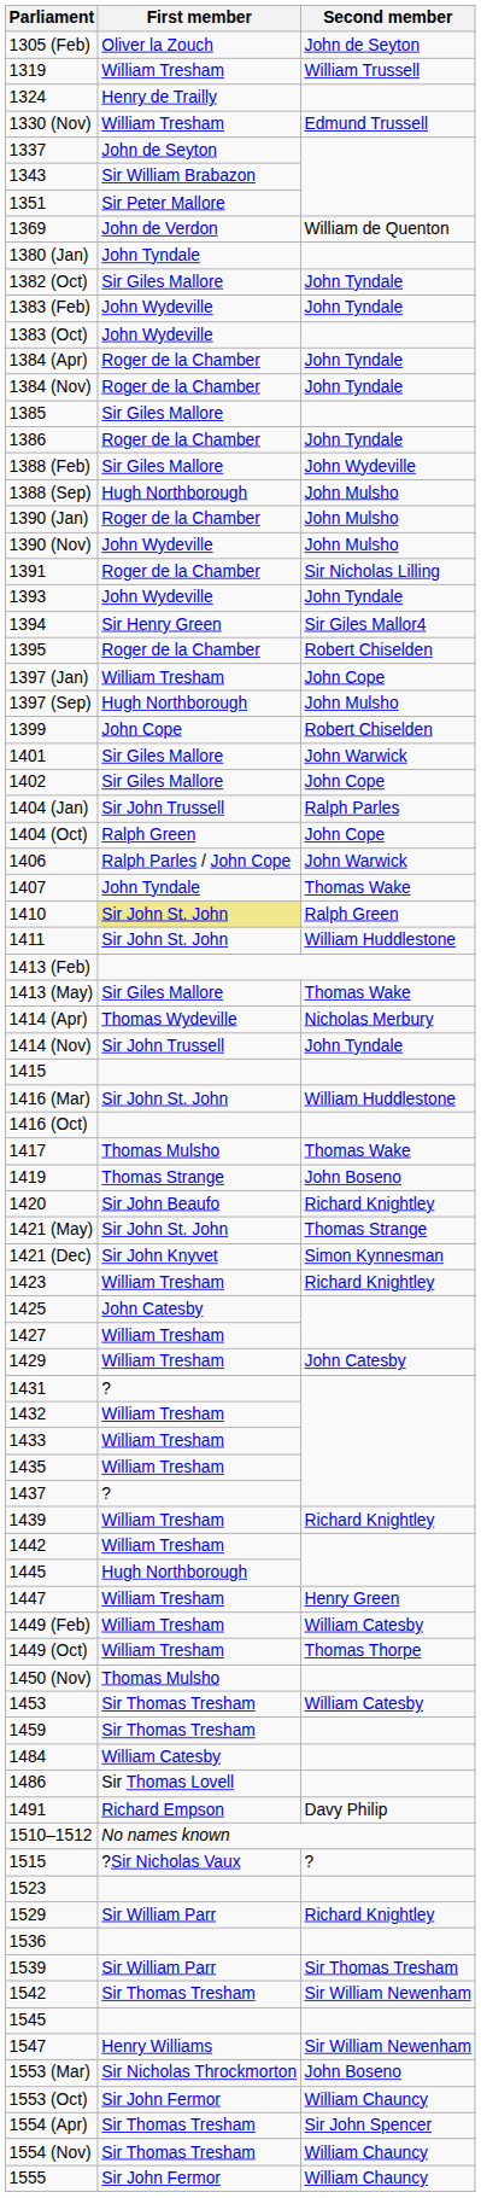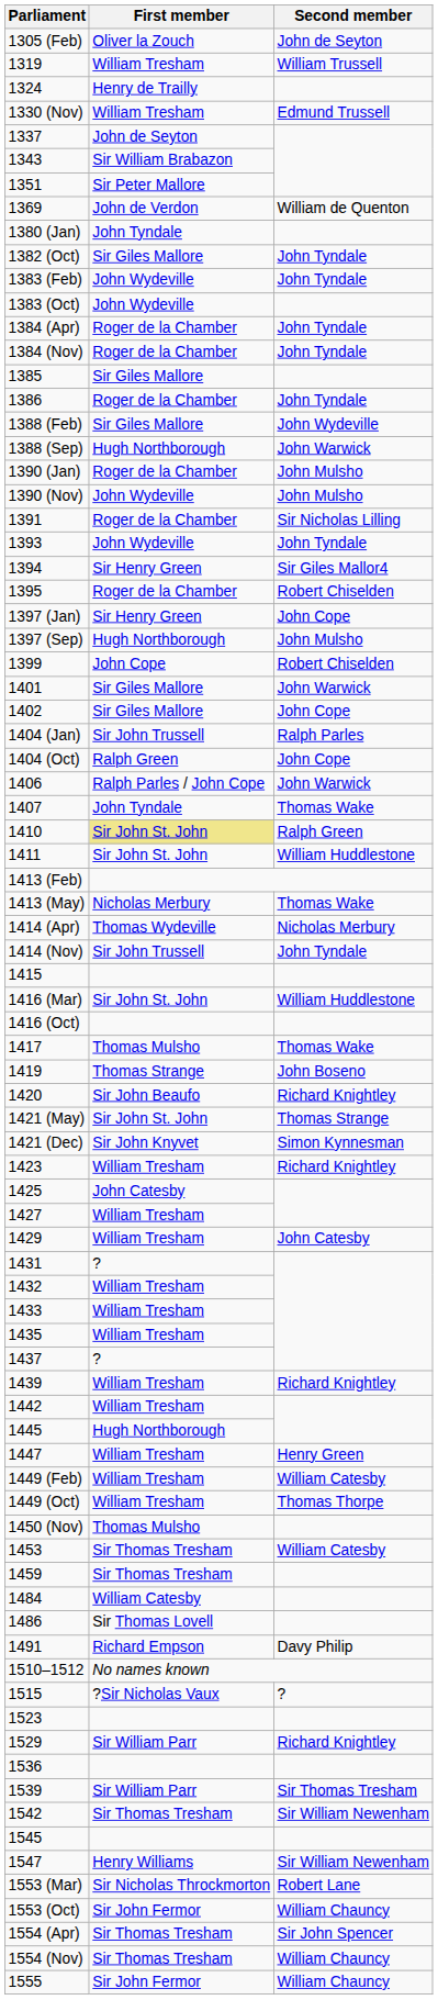1388 (Sep) | Second member: John Mulsho -> John Warwick
1397 (Jan) | First member: William Tresham -> Sir Henry Green
1413 (May) | First member: Sir Giles Mallore -> Nicholas Merbury
1553 (Mar) | Second member: John Boseno -> Robert Lane
